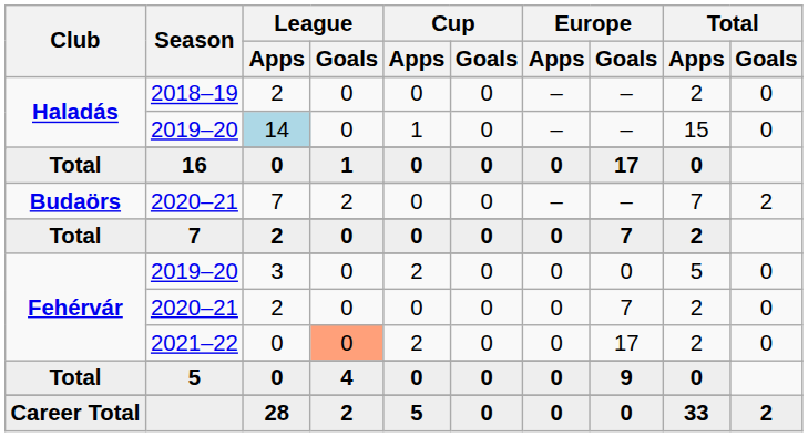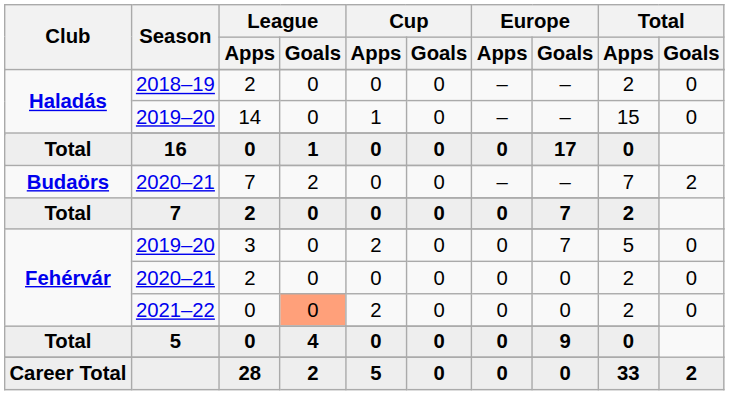Haladás / 2019–20 | League / Apps: lightblue background -> no background
Fehérvár / 2019–20 | Europe / Goals: 0 -> 7
Fehérvár / 2020–21 | Europe / Goals: 7 -> 0
2021–22 | Europe / Goals: 17 -> 0
